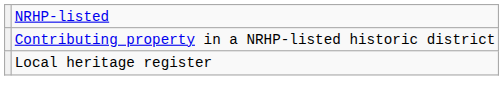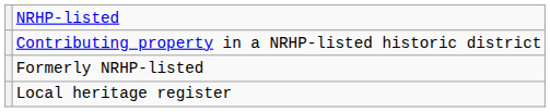+ row: Formerly NRHP-listed
